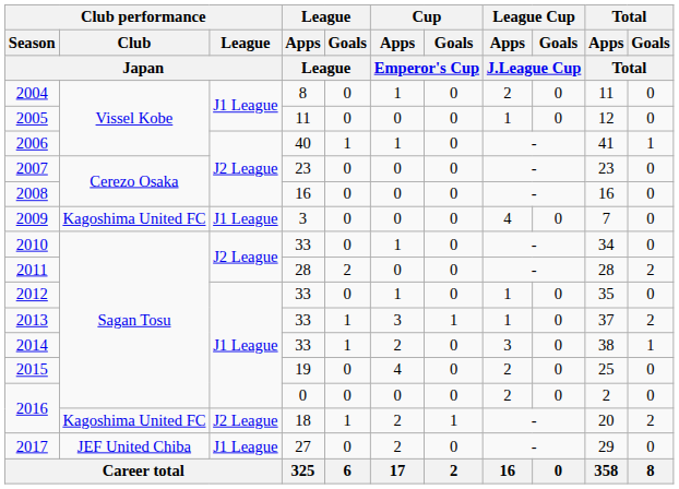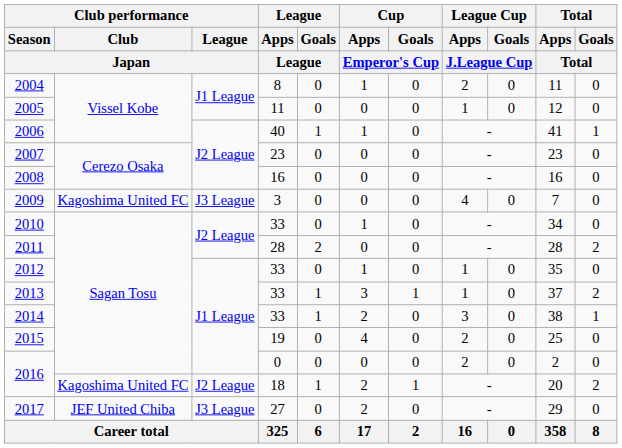2009 | Club performance / League / Japan: J1 League -> J3 League
2017 | Club performance / League / Japan: J1 League -> J3 League
